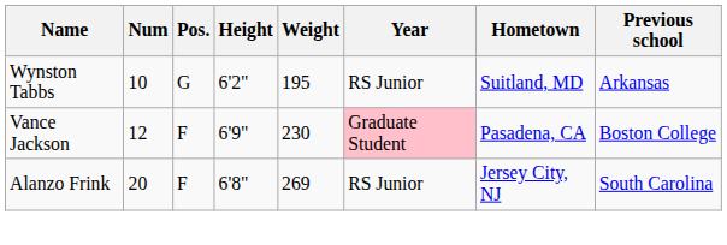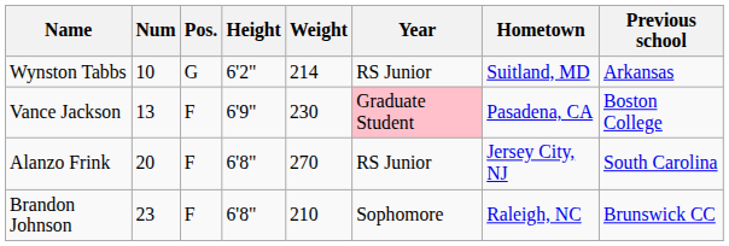Wynston Tabbs | Weight: 195 -> 214
Vance Jackson | Num: 12 -> 13
Alanzo Frink | Weight: 269 -> 270
+ row: Brandon Johnson | 23 | F | 6'8" | 210 | Sophomore | Raleigh, NC | Brunswick CC
